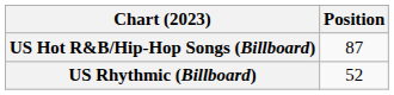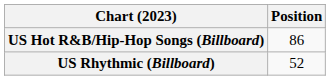US Hot R&B/Hip-Hop Songs (Billboard) | Position: 87 -> 86
